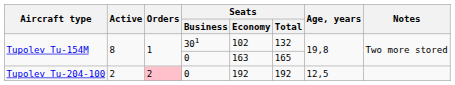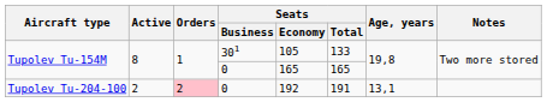Tupolev Tu-154M / 301 | Seats / Economy: 102 -> 105
Tupolev Tu-154M / 301 | Seats / Total: 132 -> 133
Tupolev Tu-154M / 0 | Seats / Economy: 163 -> 165
Tupolev Tu-204-100 | Seats / Total: 192 -> 191
Tupolev Tu-204-100 | Age, years: 12,5 -> 13,1
